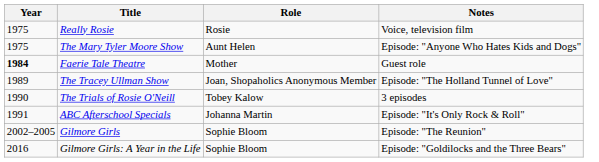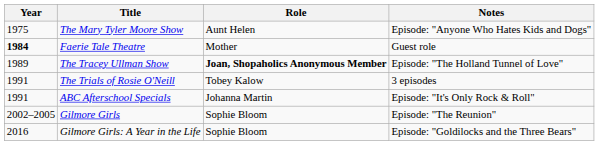- row: 1975 | Really Rosie | Rosie | Voice, television film
The Tracey Ullman Show | Role: normal -> bold
The Trials of Rosie O'Neill | Year: 1990 -> 1991
